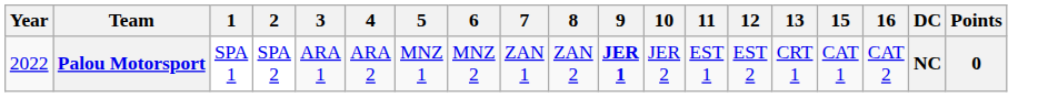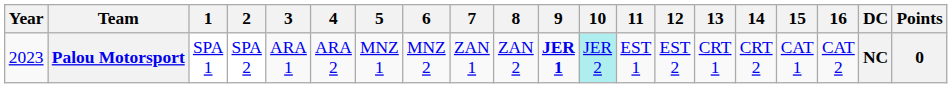+ column: 14 | CRT 2
Palou Motorsport | Year: 2022 -> 2023
Palou Motorsport | 10: no background -> paleturquoise background
